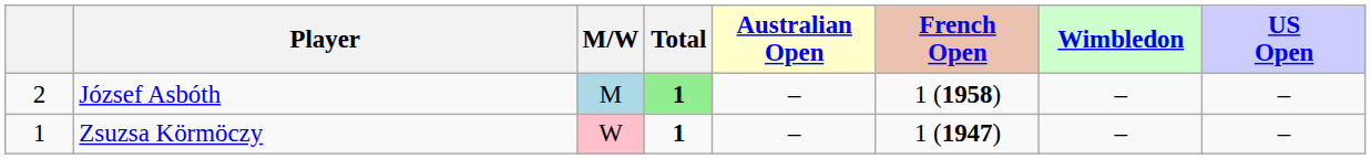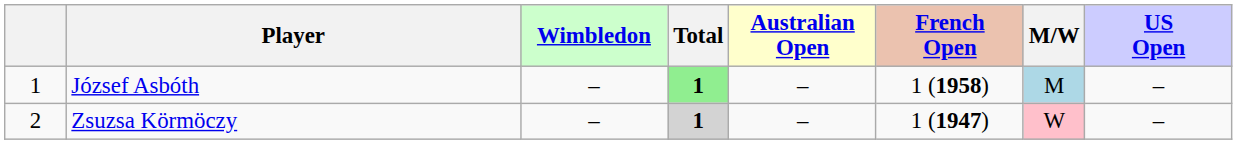columns swapped: M/W <-> Wimbledon
József Asbóth | column 1: 2 -> 1
Zsuzsa Körmöczy | column 1: 1 -> 2
Zsuzsa Körmöczy | Total: no background -> lightgrey background
